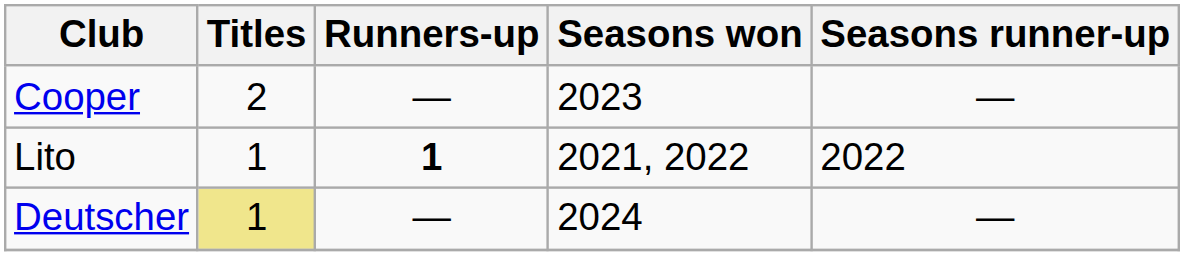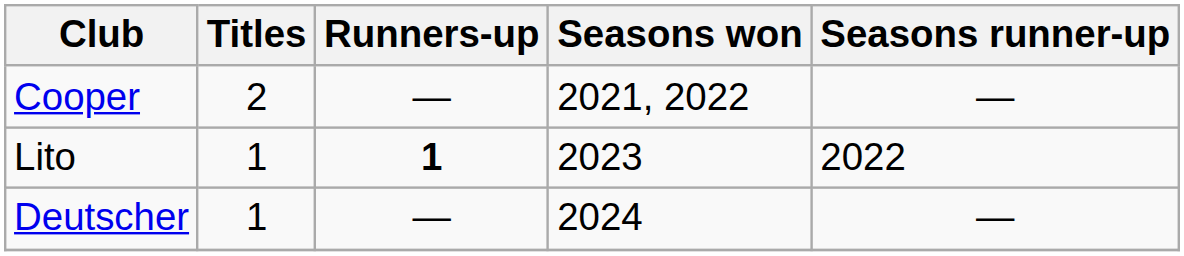Cooper | Seasons won: 2023 -> 2021, 2022
Lito | Seasons won: 2021, 2022 -> 2023
Deutscher | Titles: khaki background -> no background
